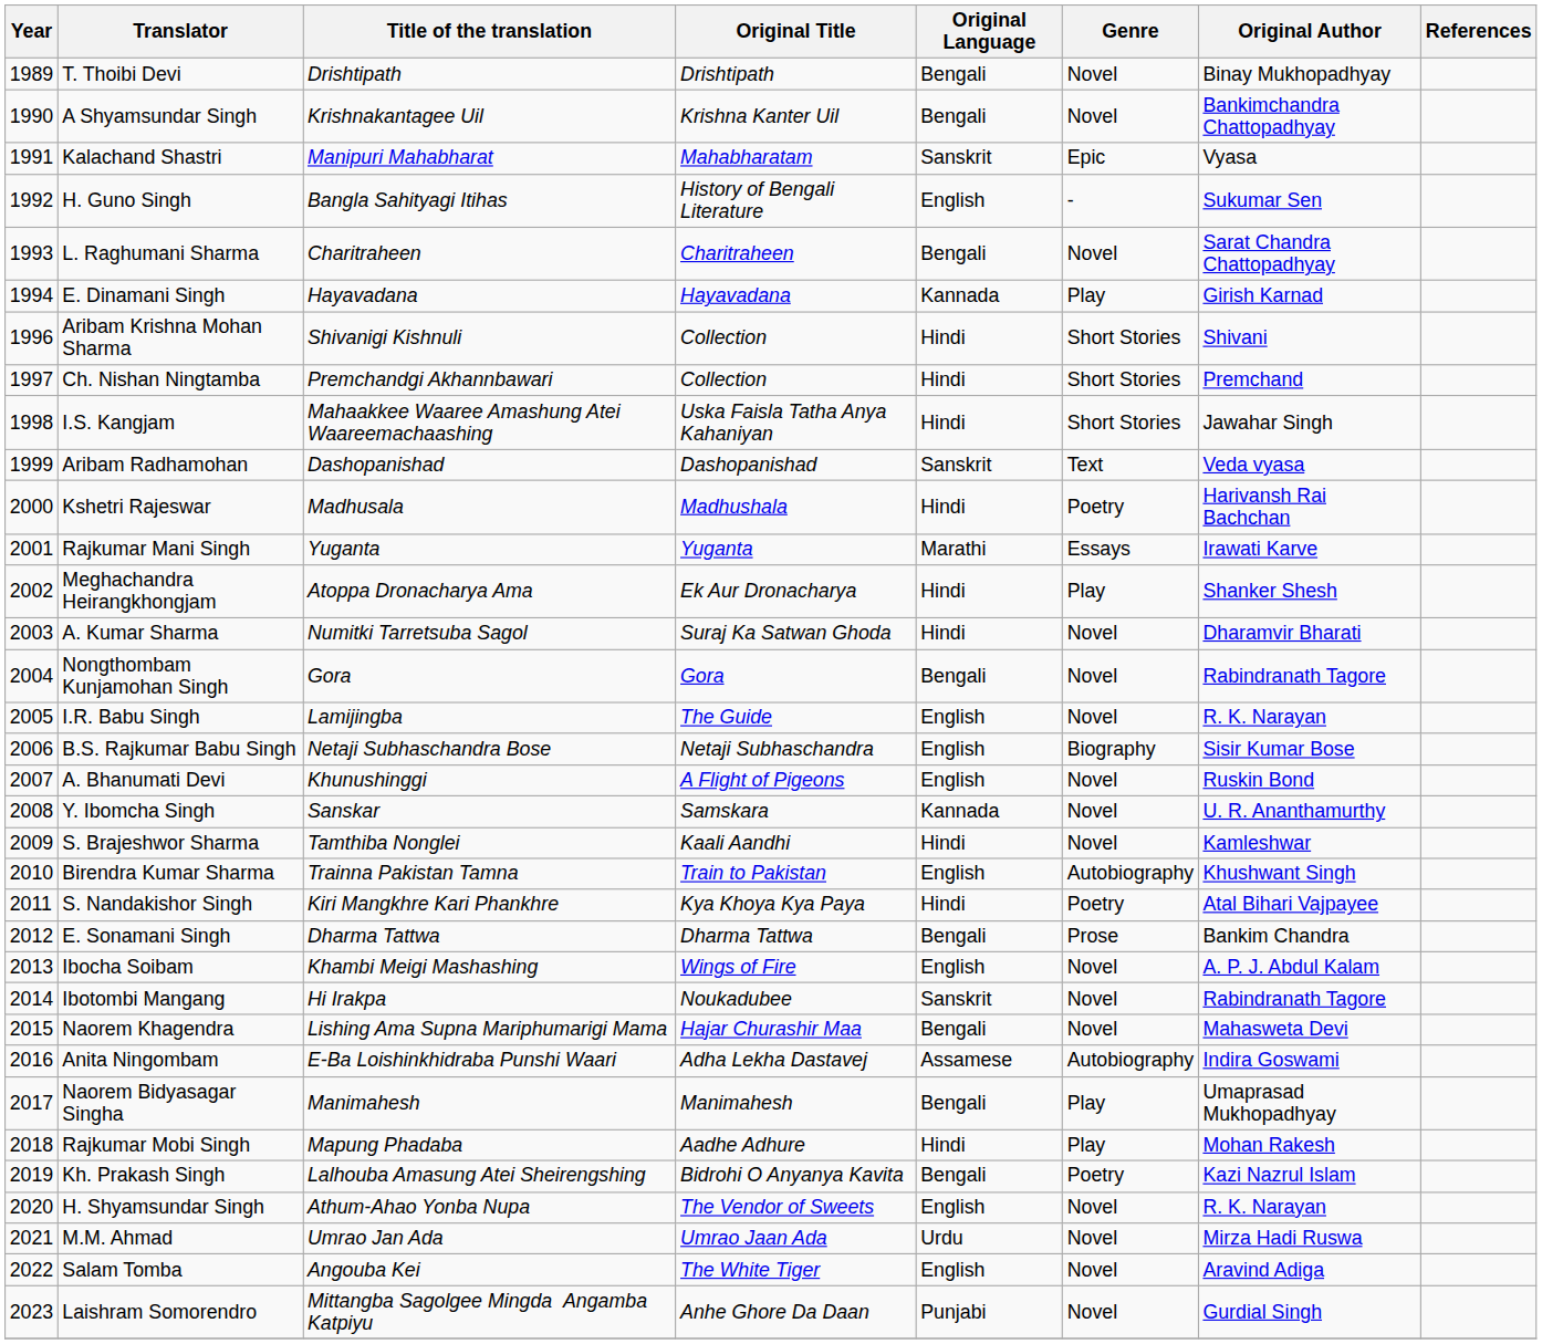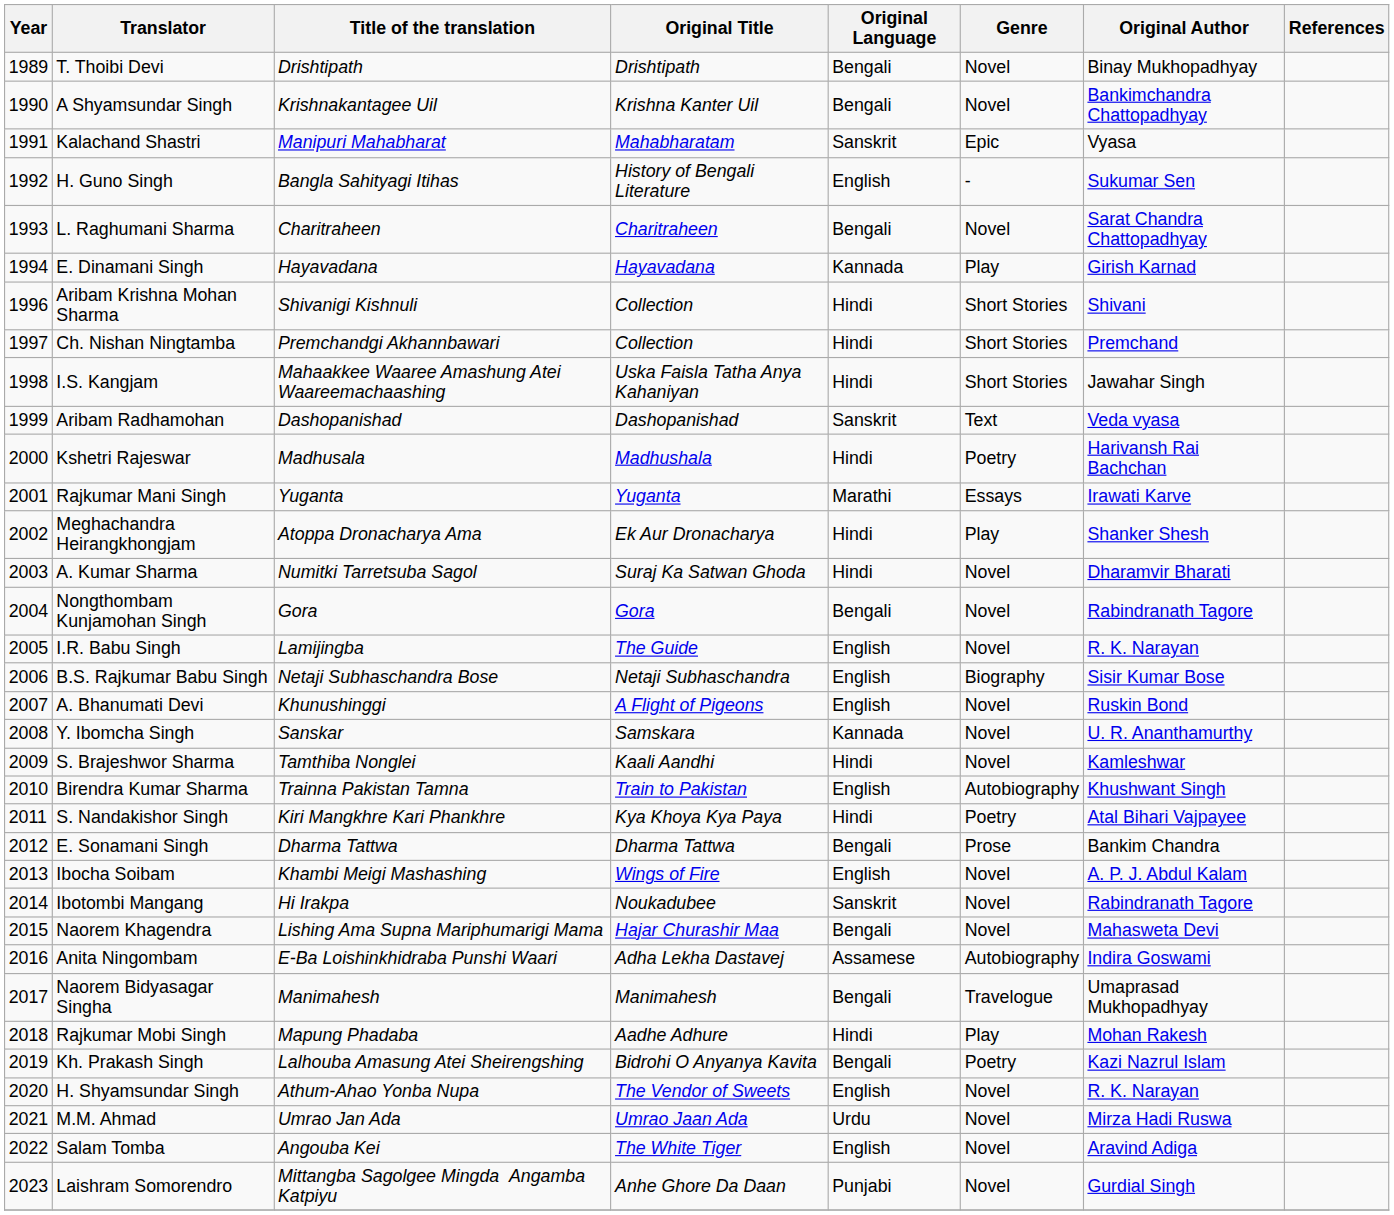Naorem Bidyasagar Singha | Genre: Play -> Travelogue
